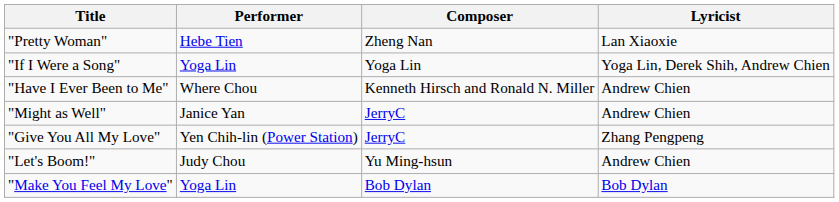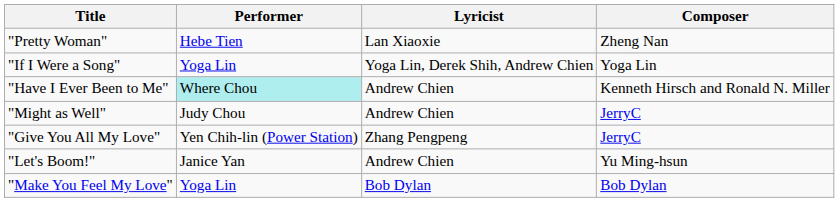columns swapped: Lyricist <-> Composer
"Have I Ever Been to Me" | Performer: no background -> paleturquoise background
"Might as Well" | Performer: Janice Yan -> Judy Chou
"Let's Boom!" | Performer: Judy Chou -> Janice Yan
